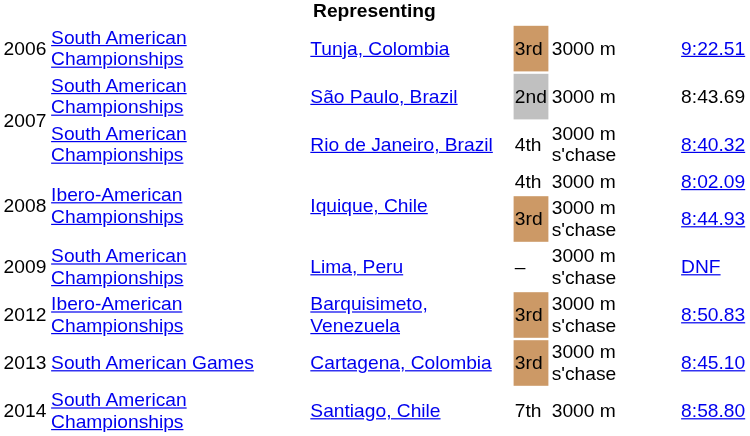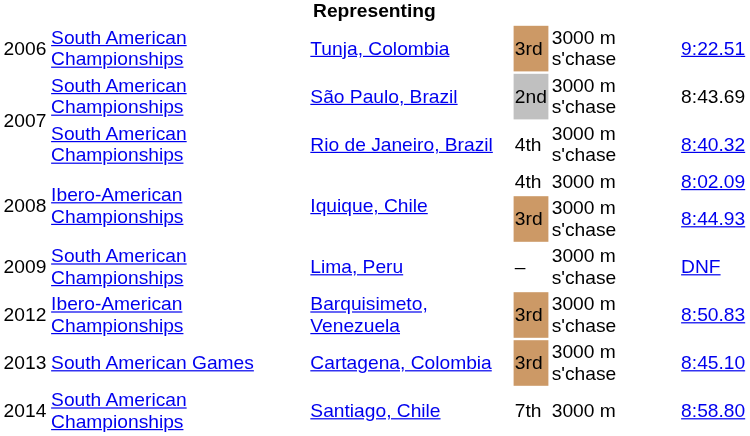Tunja, Colombia | column 5: 3000 m -> 3000 m s'chase
São Paulo, Brazil | column 5: 3000 m -> 3000 m s'chase
